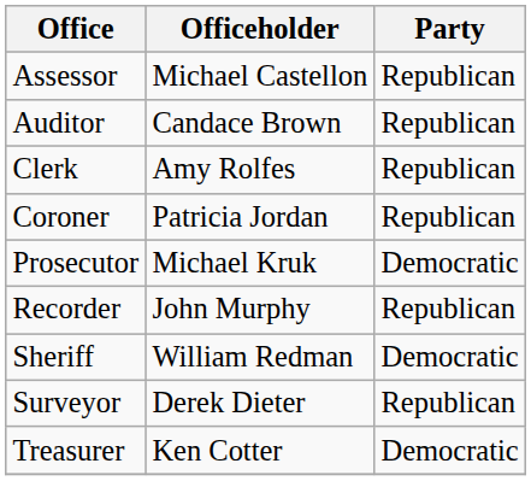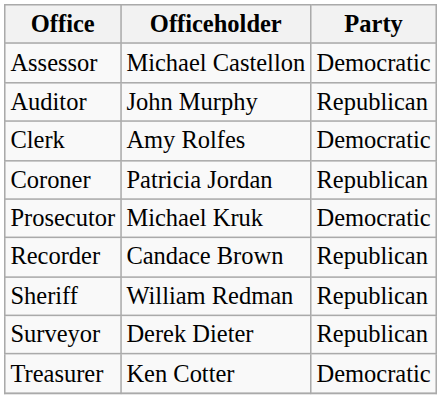Assessor | Party: Republican -> Democratic
Auditor | Officeholder: Candace Brown -> John Murphy
Clerk | Party: Republican -> Democratic
Recorder | Officeholder: John Murphy -> Candace Brown
Sheriff | Party: Democratic -> Republican
